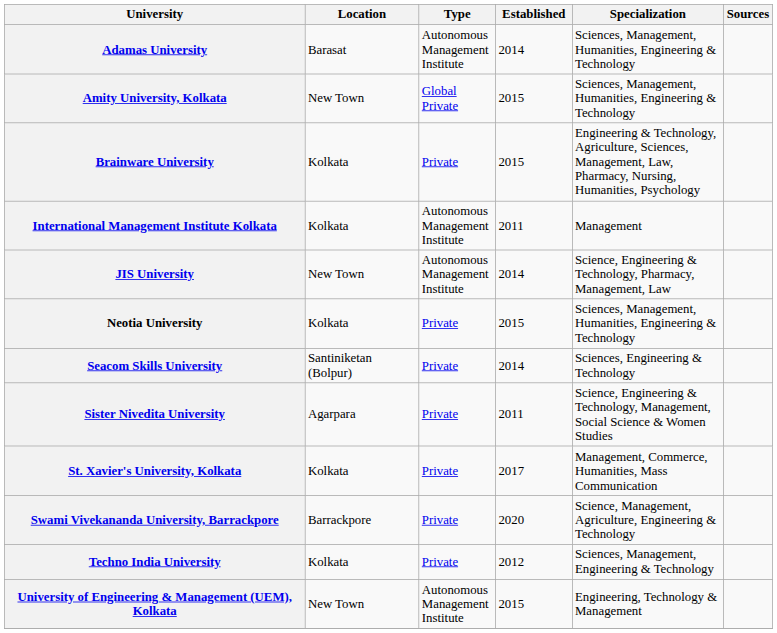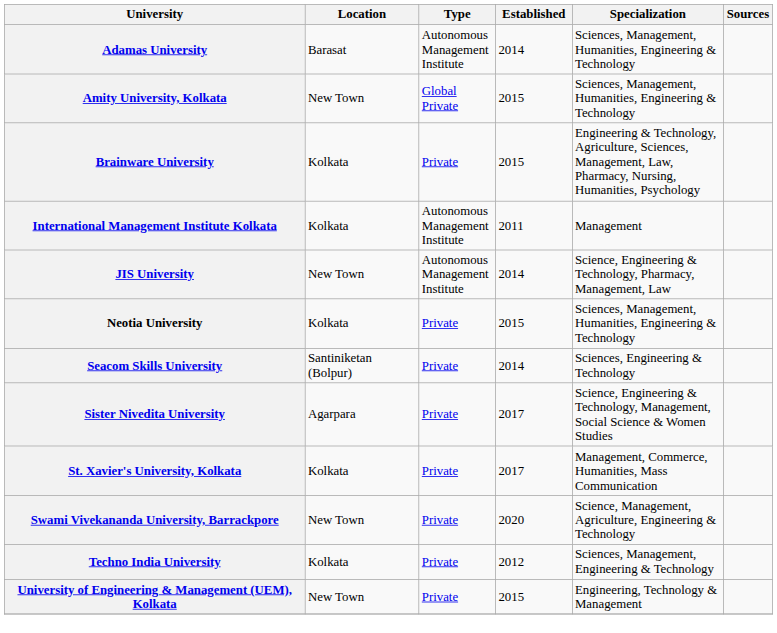Sister Nivedita University | Established: 2011 -> 2017
Swami Vivekananda University, Barrackpore | Location: Barrackpore -> New Town
University of Engineering & Management (UEM), Kolkata | Type: Autonomous Management Institute -> Private
